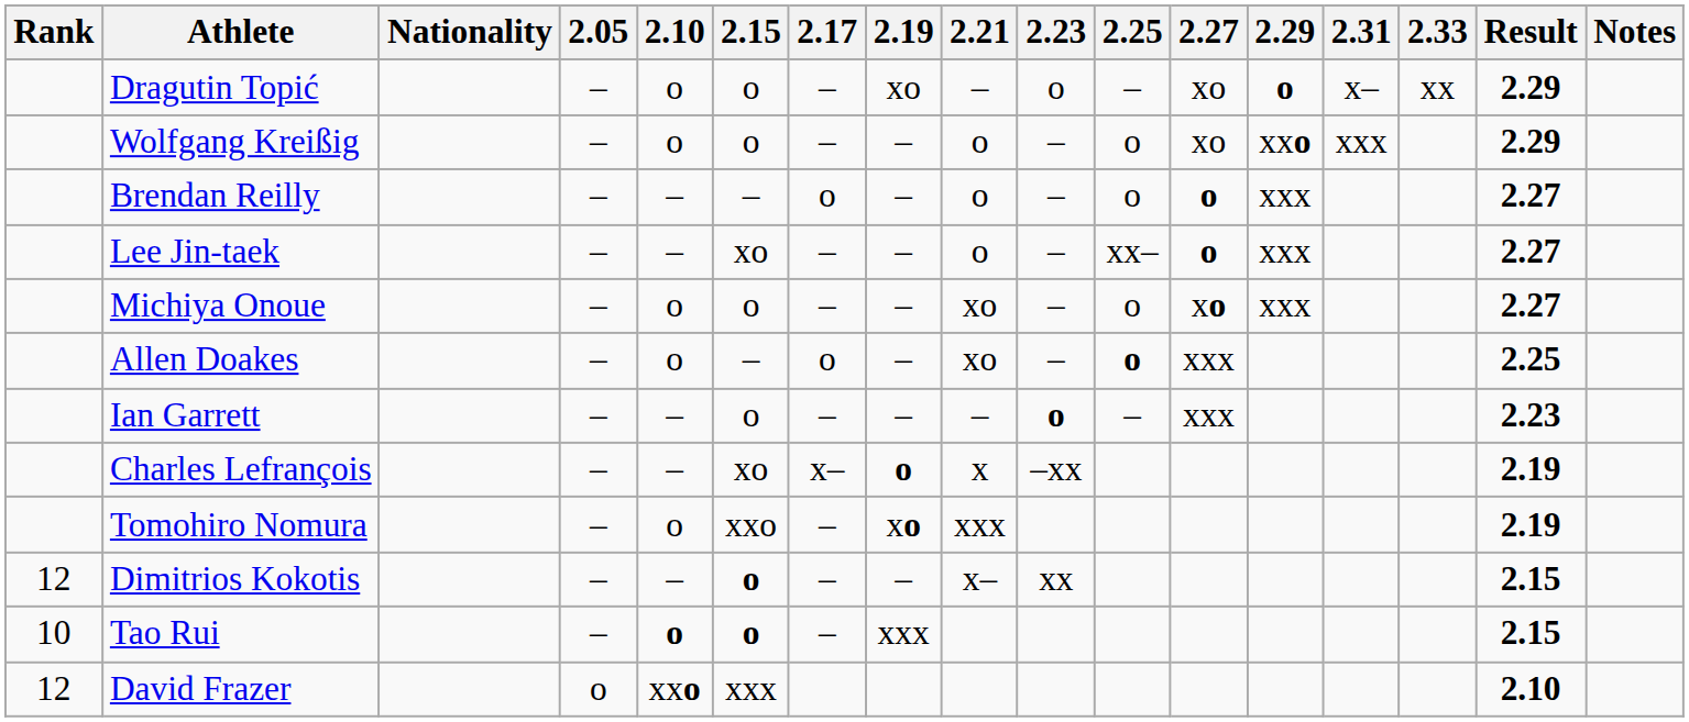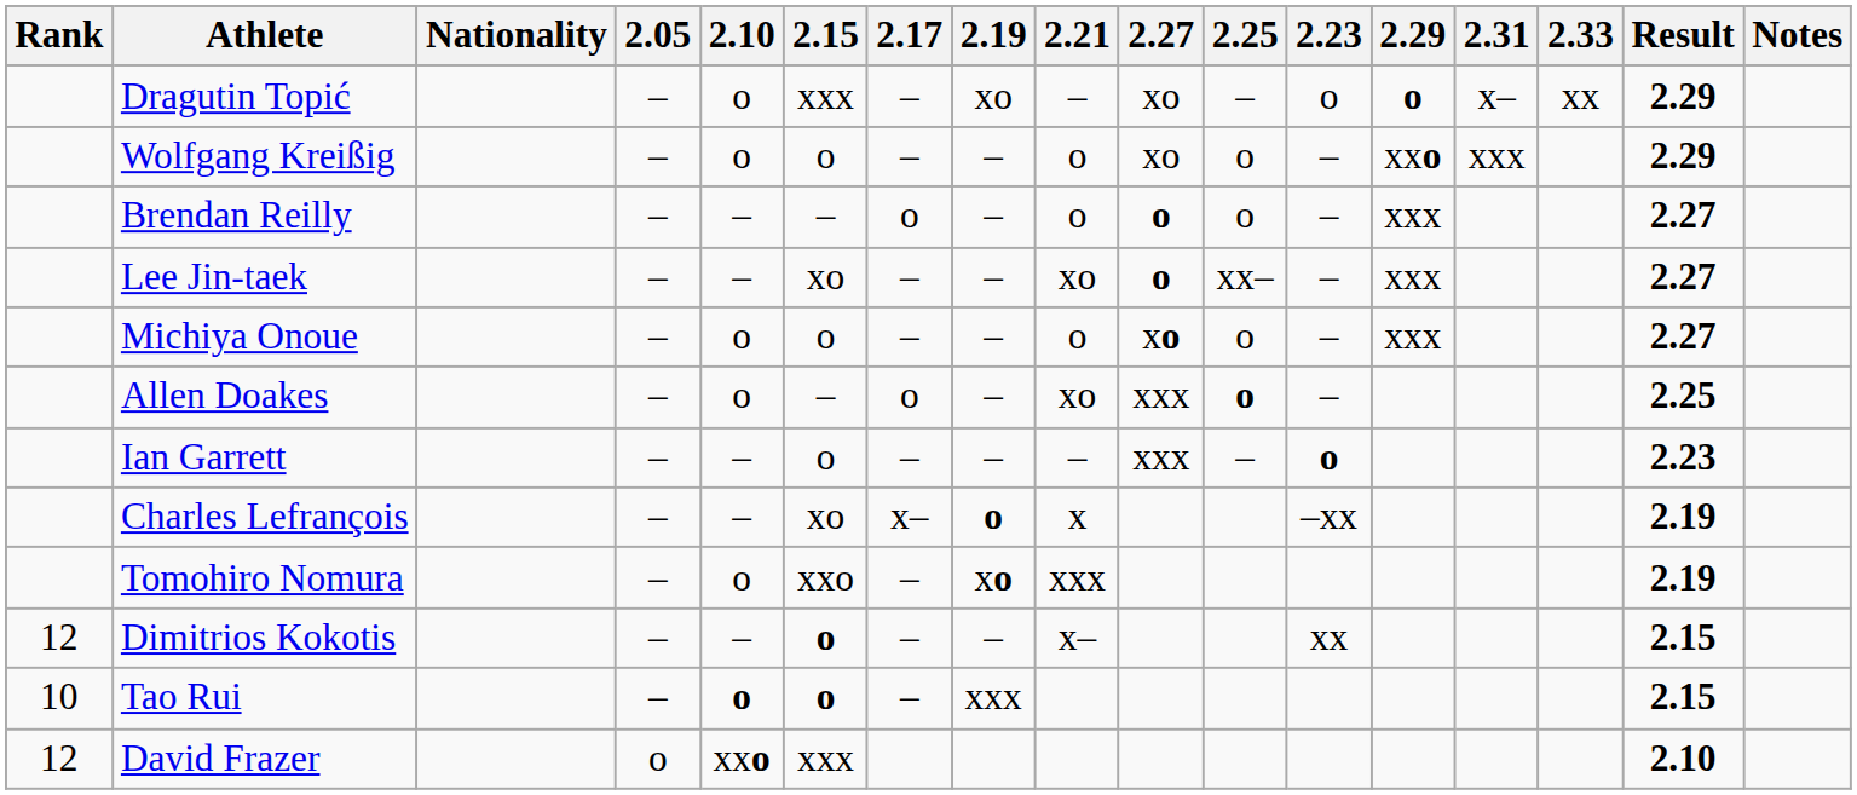columns swapped: 2.23 <-> 2.27
Dragutin Topić | 2.15: o -> xxx
Lee Jin-taek | 2.21: o -> xo
Michiya Onoue | 2.21: xo -> o
